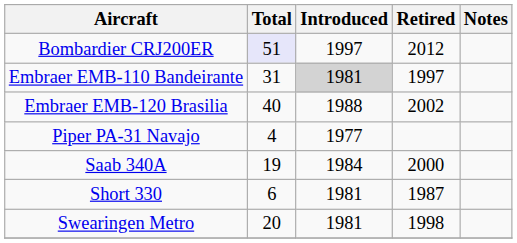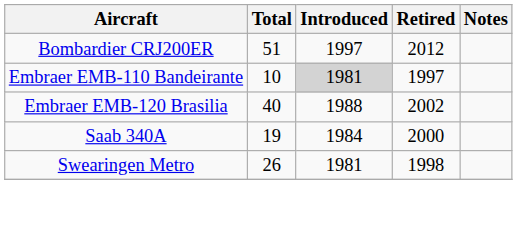Bombardier CRJ200ER | Total: lavender background -> no background
Embraer EMB-110 Bandeirante | Total: 31 -> 10
- row: Piper PA-31 Navajo | 4 | 1977
- row: Short 330 | 6 | 1981 | 1987
Swearingen Metro | Total: 20 -> 26
